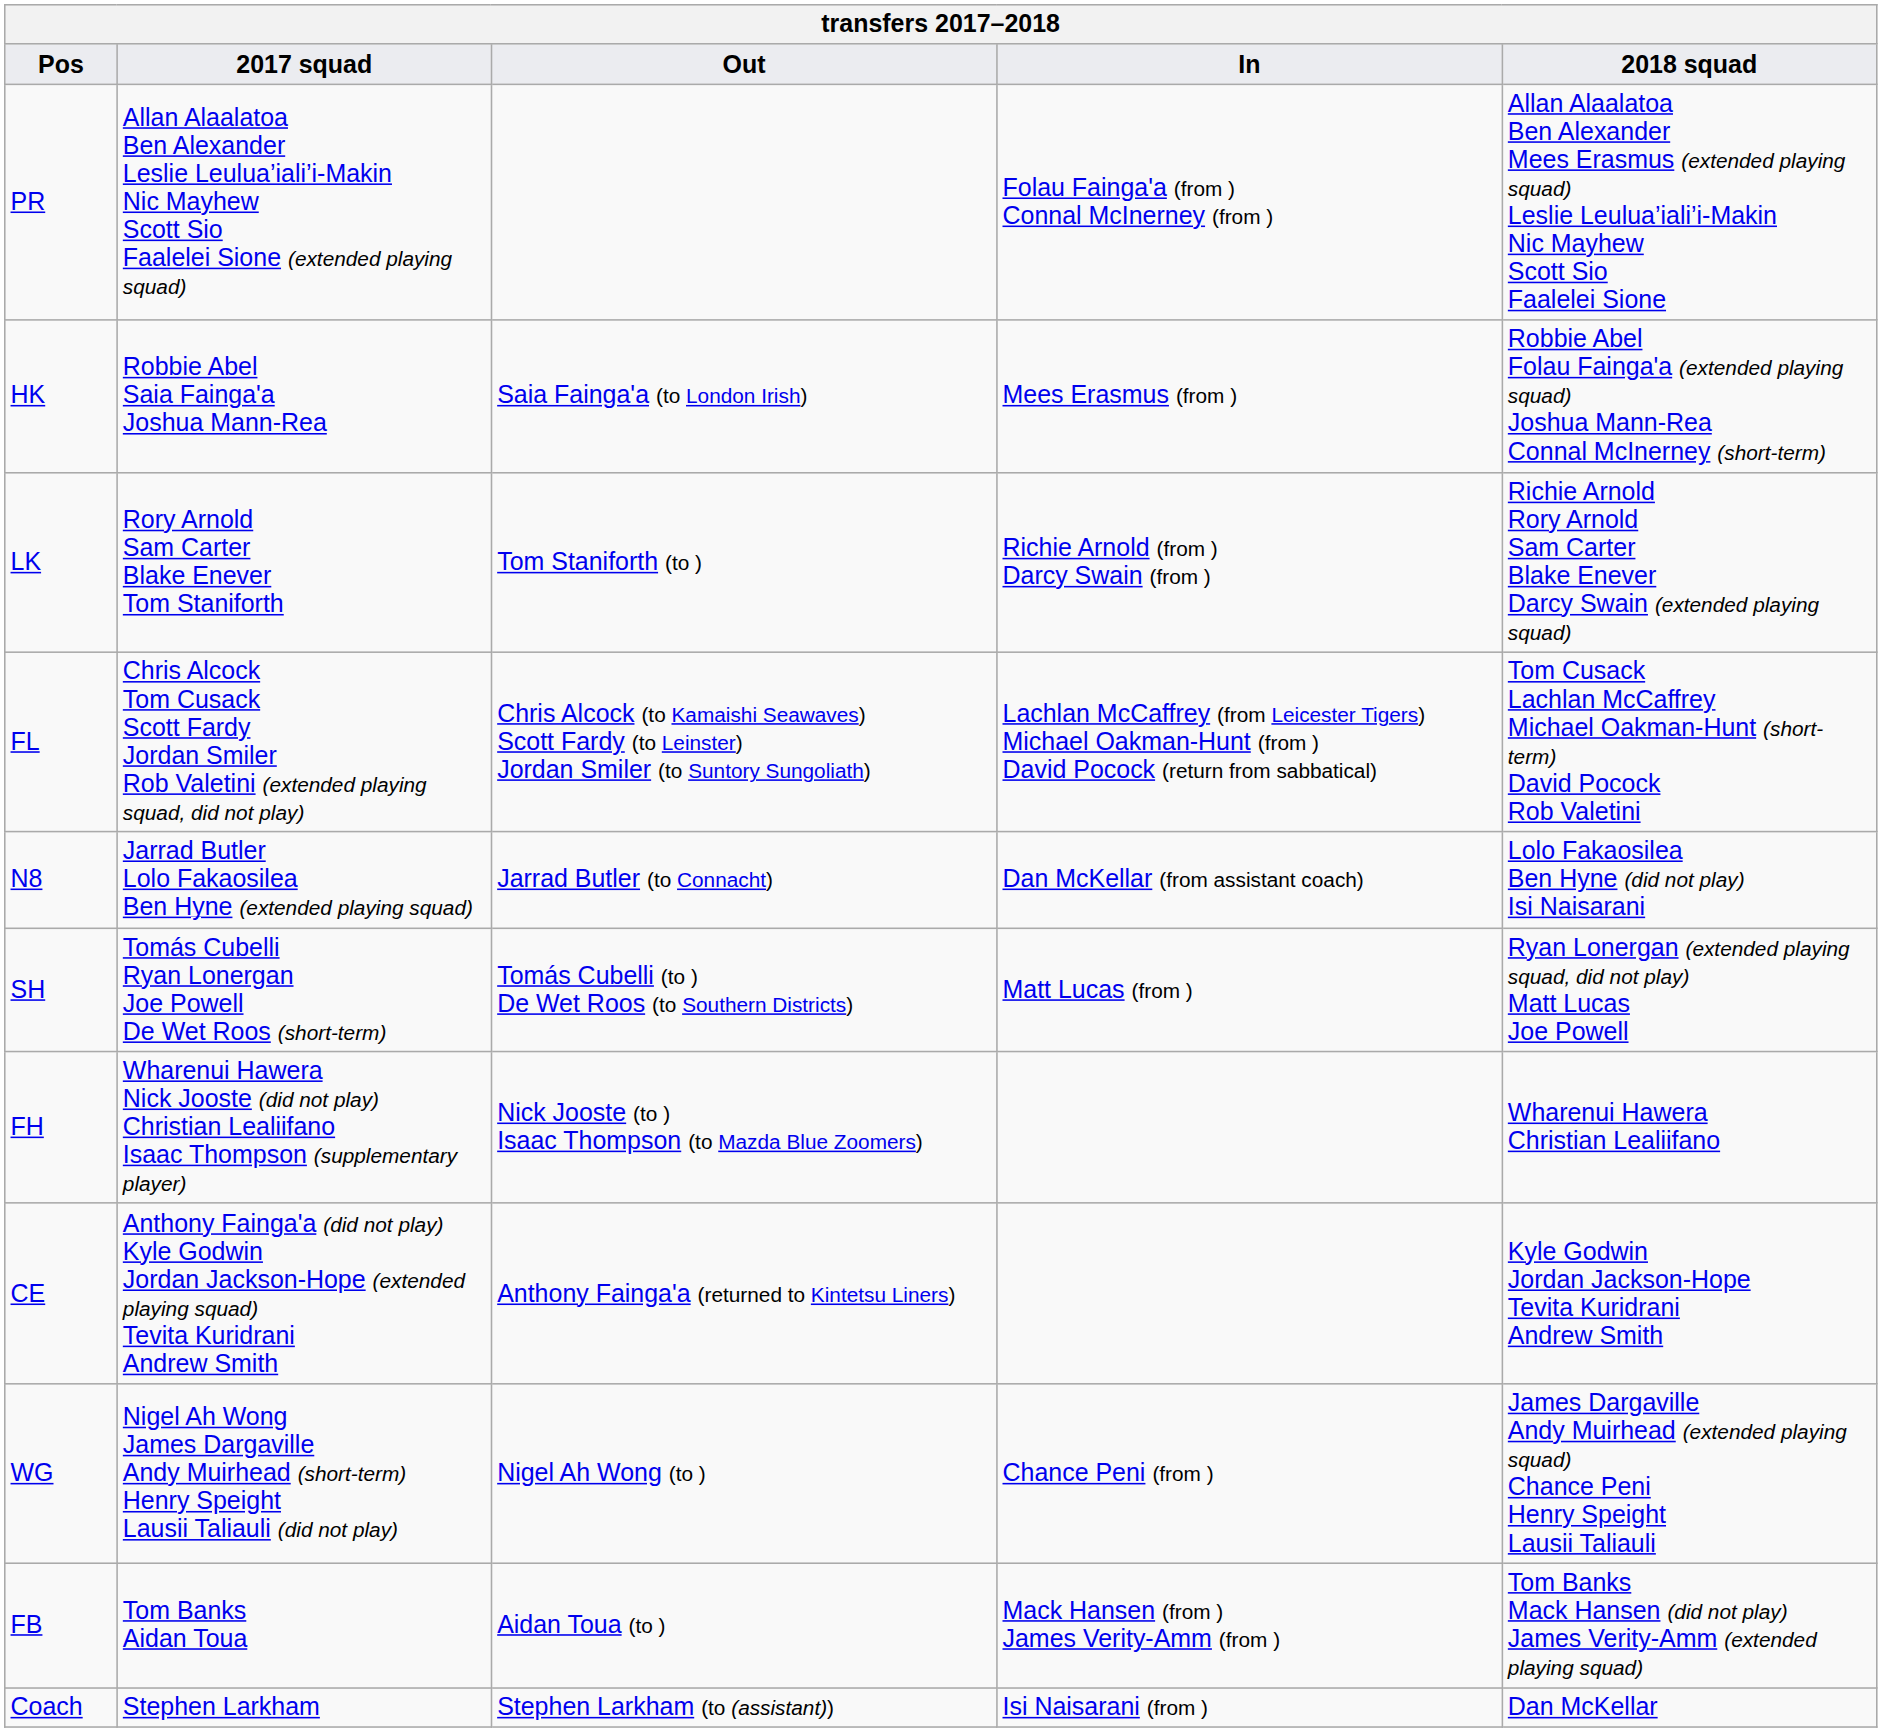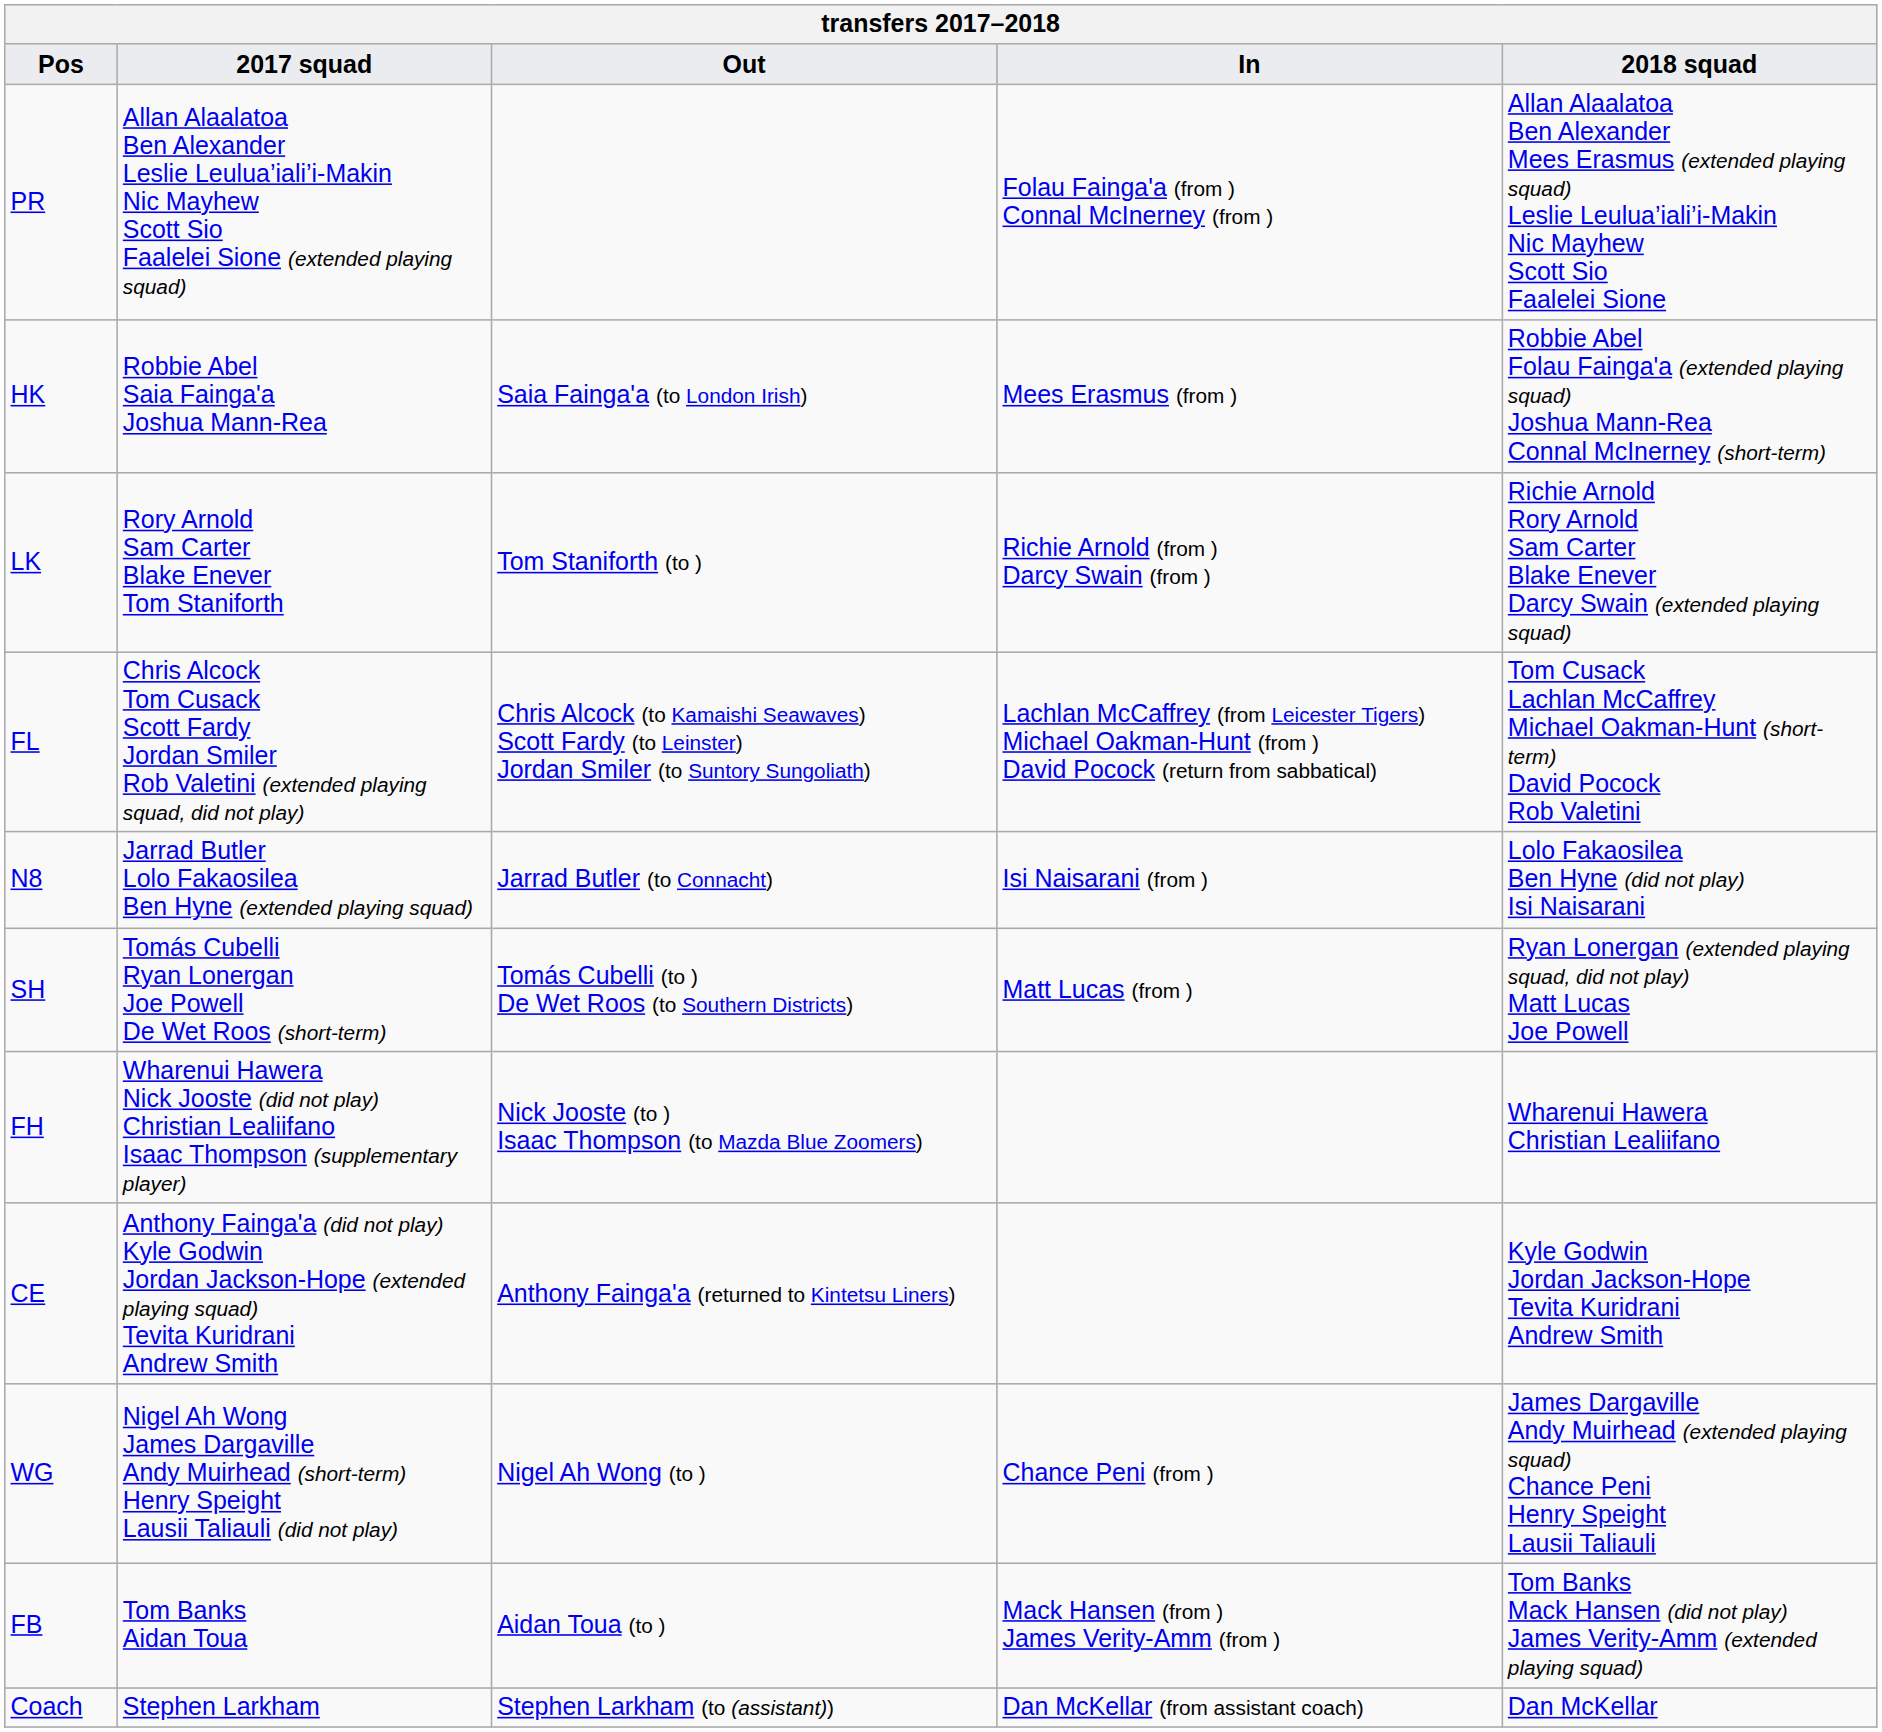N8 | In: Dan McKellar (from assistant coach) -> Isi Naisarani (from )
Coach | In: Isi Naisarani (from ) -> Dan McKellar (from assistant coach)
